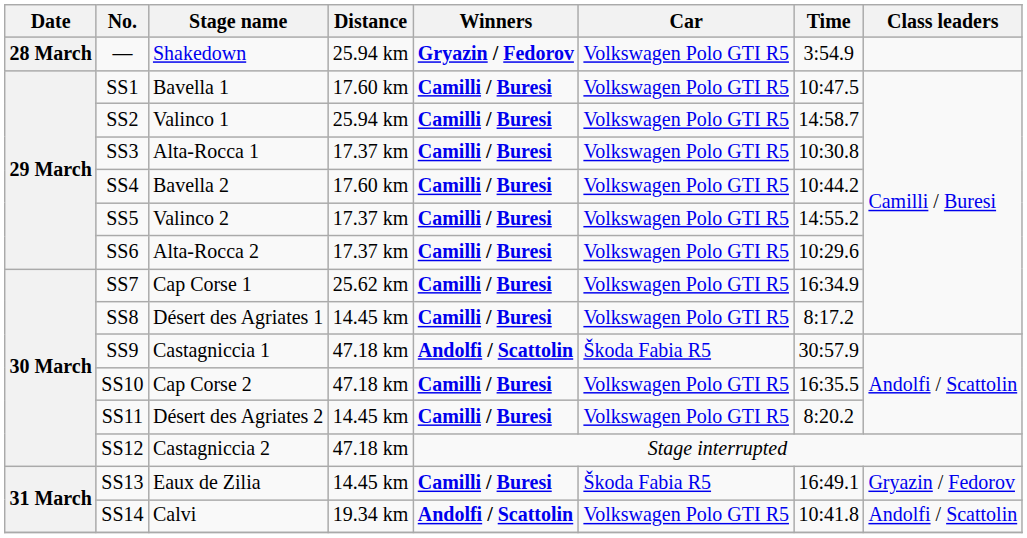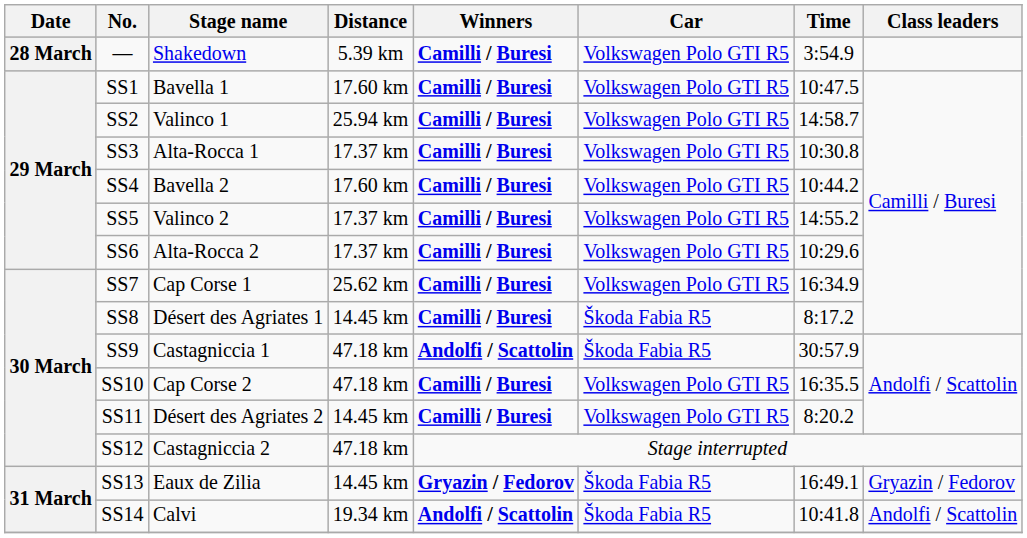— | Distance: 25.94 km -> 5.39 km
— | Winners: Gryazin / Fedorov -> Camilli / Buresi
SS8 | Car: Volkswagen Polo GTI R5 -> Škoda Fabia R5
SS13 | Winners: Camilli / Buresi -> Gryazin / Fedorov
SS14 | Car: Volkswagen Polo GTI R5 -> Škoda Fabia R5
